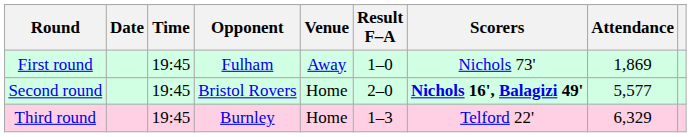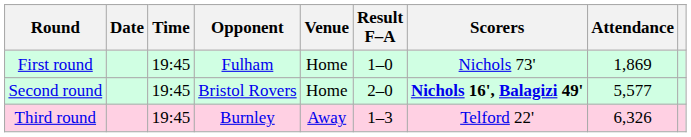First round | Venue: Away -> Home
Third round | Venue: Home -> Away
Third round | Attendance: 6,329 -> 6,326
